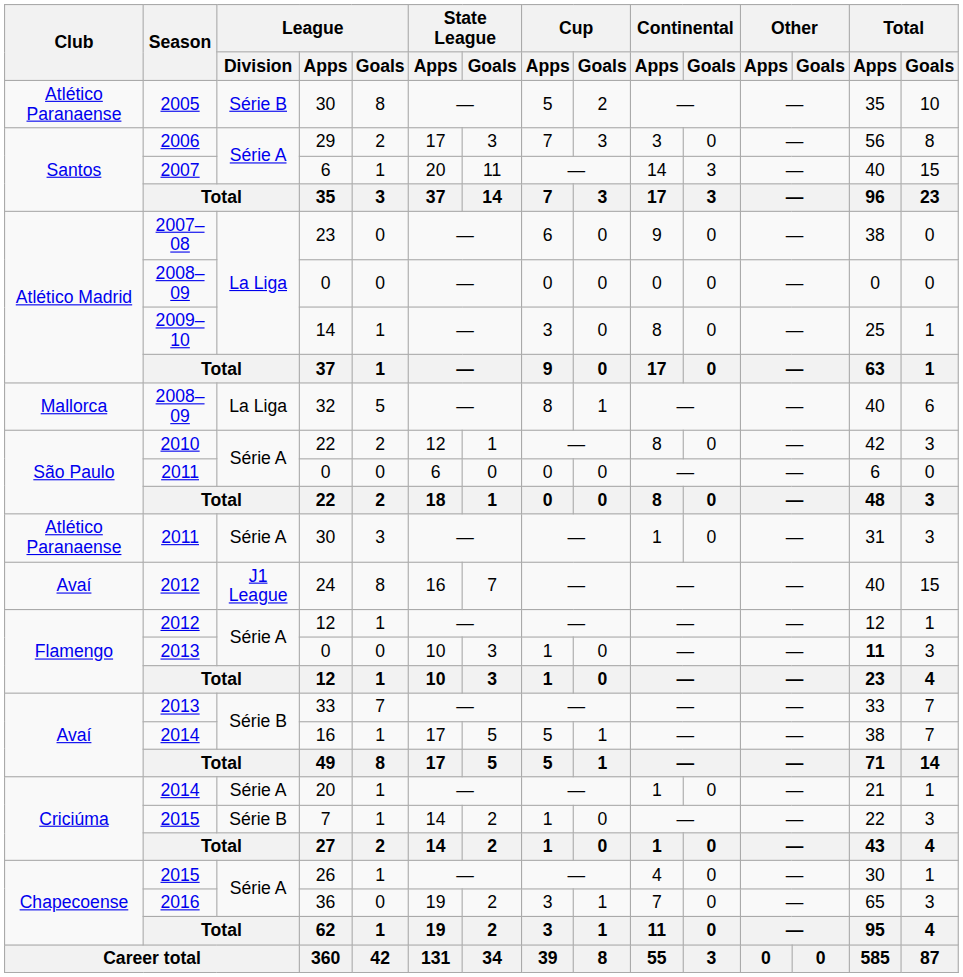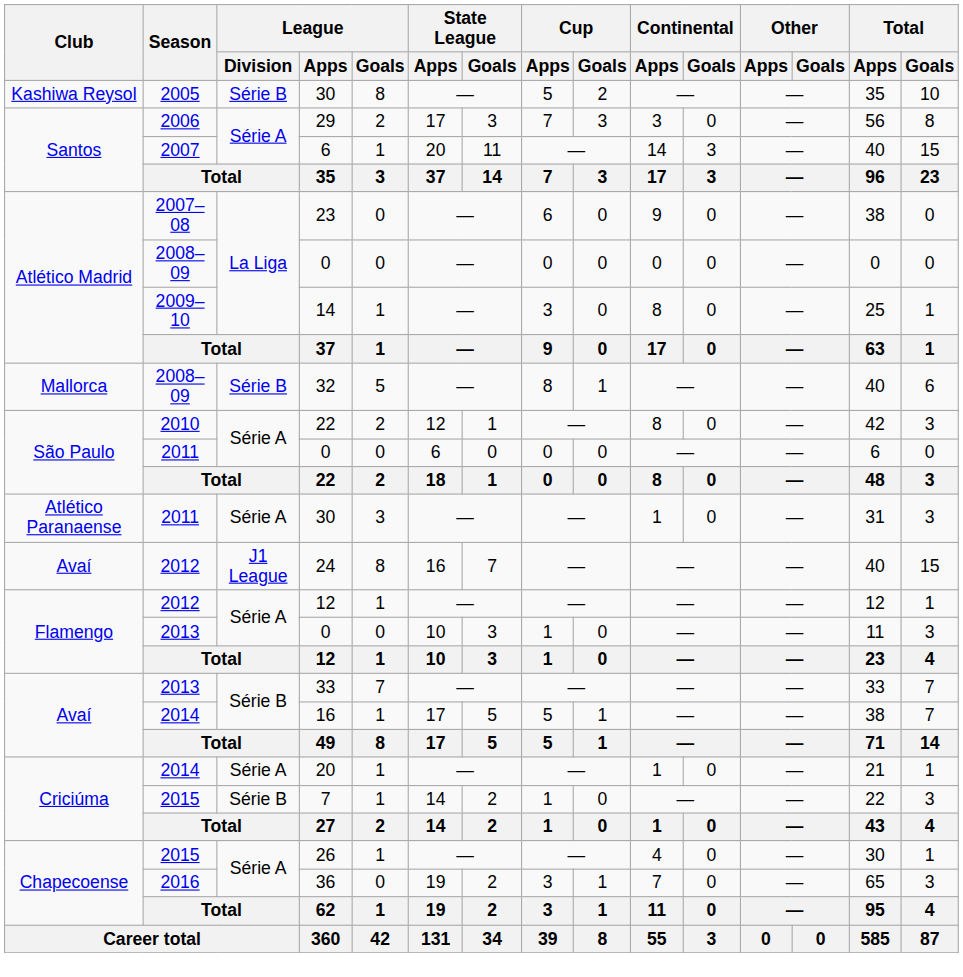2005 / 30 | Club: Atlético Paranaense -> Kashiwa Reysol
32 | League / Division: La Liga -> Série B
2013 / 0 | Total / Apps: bold -> normal
